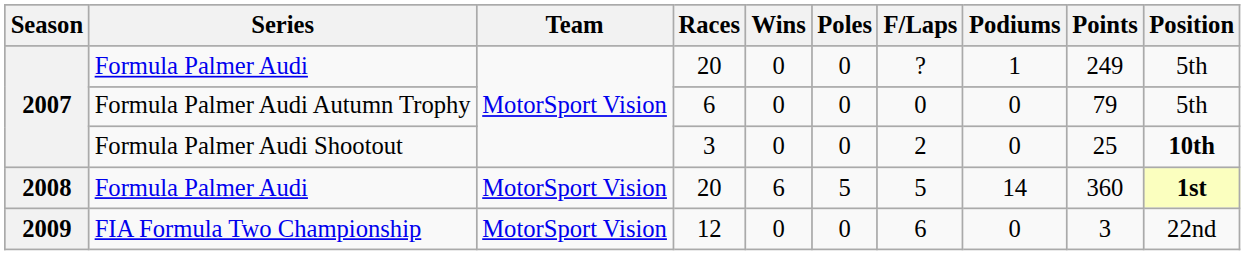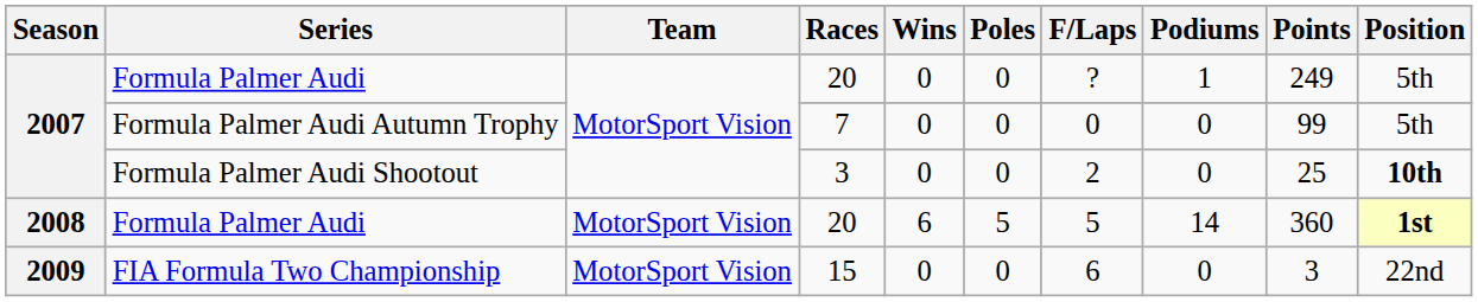Formula Palmer Audi Autumn Trophy | Races: 6 -> 7
Formula Palmer Audi Autumn Trophy | Points: 79 -> 99
FIA Formula Two Championship | Races: 12 -> 15
